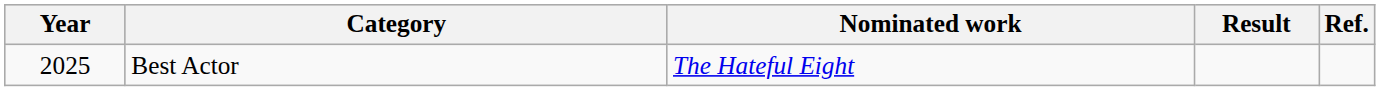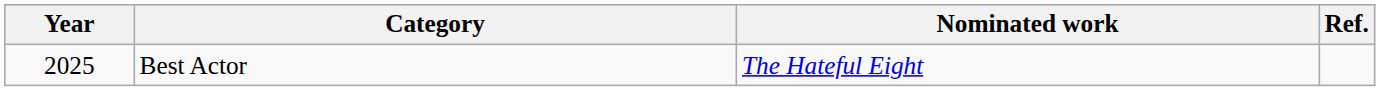- column: Result
